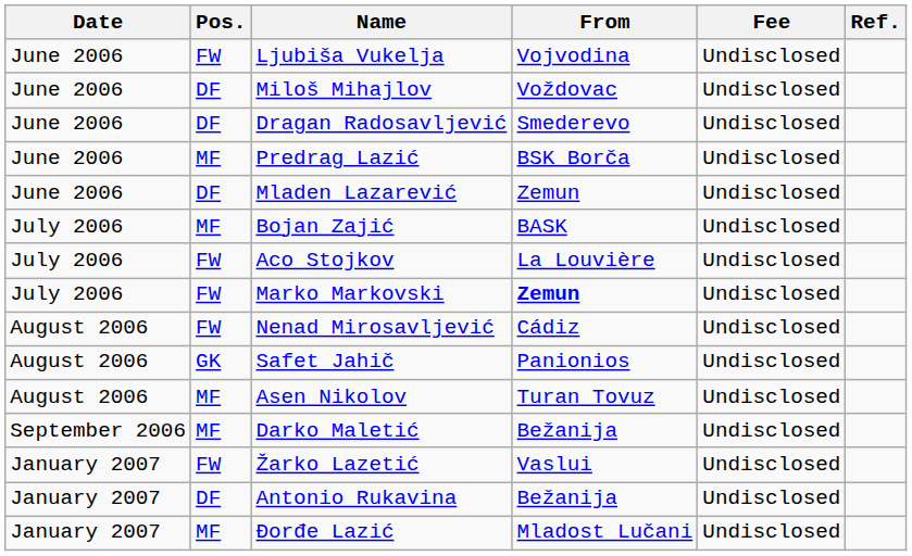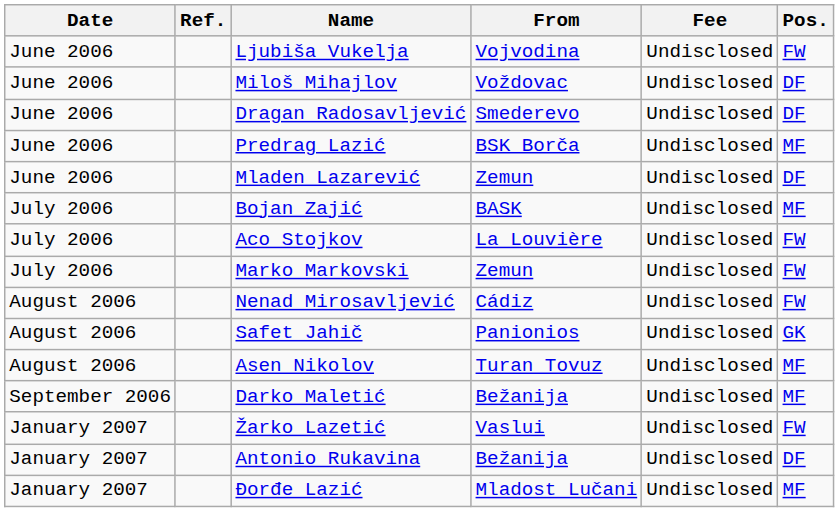columns swapped: Pos. <-> Ref.
Marko Markovski | From: bold -> normal
